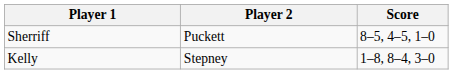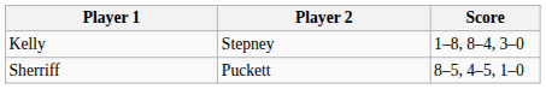rows swapped: Sherriff <-> Kelly
